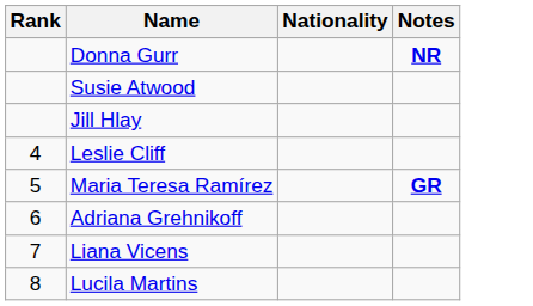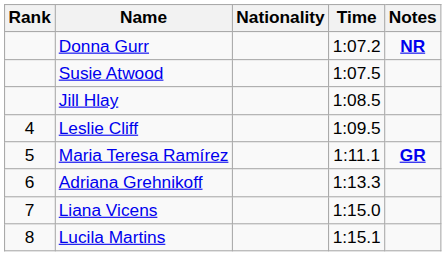+ column: Time | 1:07.2 | 1:07.5 | 1:08.5 | 1:09.5 | 1:11.1 | 1:13.3 | 1:15.0 | 1:15.1
